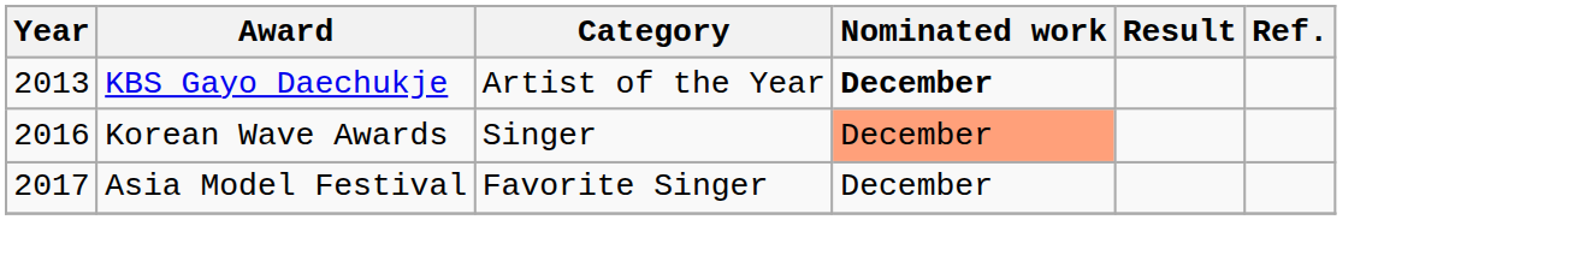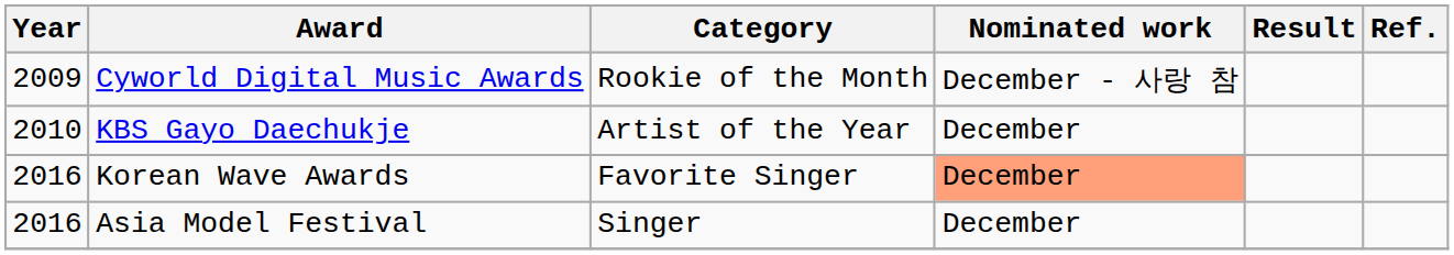+ row: 2009 | Cyworld Digital Music Awards | Rookie of the Month | December - 사랑 참
KBS Gayo Daechukje | Year: 2013 -> 2010
KBS Gayo Daechukje | Nominated work: bold -> normal
Korean Wave Awards | Category: Singer -> Favorite Singer
Asia Model Festival | Year: 2017 -> 2016
Asia Model Festival | Category: Favorite Singer -> Singer
